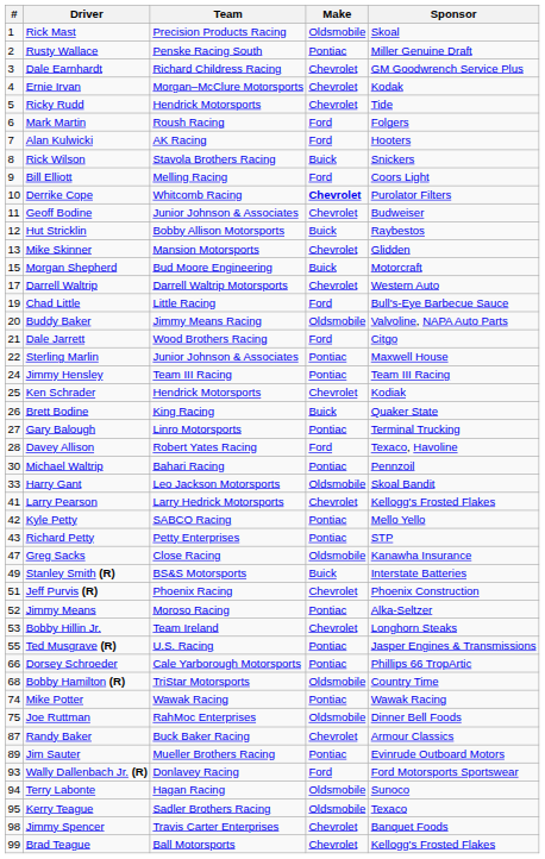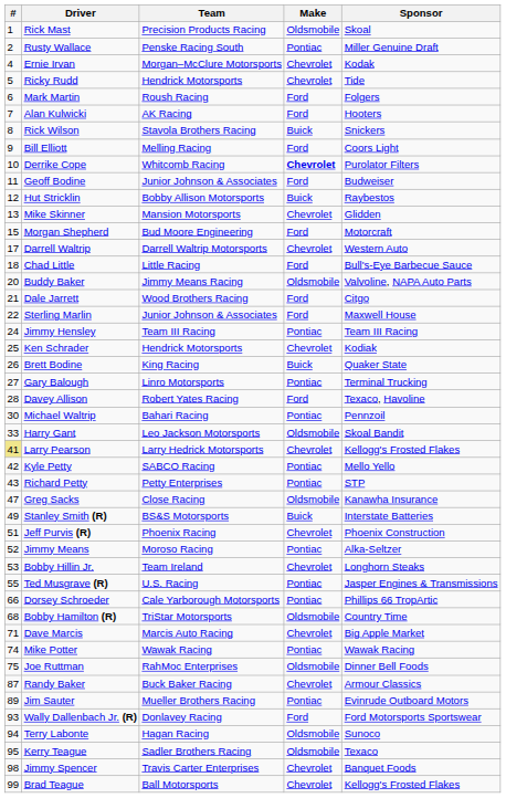- row: 3 | Dale Earnhardt | Richard Childress Racing | Chevrolet | GM Goodwrench Service Plus
Geoff Bodine | Make: Chevrolet -> Ford
Morgan Shepherd | Make: Buick -> Ford
Chad Little | #: 19 -> 18
Sterling Marlin | Make: Pontiac -> Ford
Larry Pearson | #: no background -> khaki background
+ row: 71 | Dave Marcis | Marcis Auto Racing | Chevrolet | Big Apple Market
